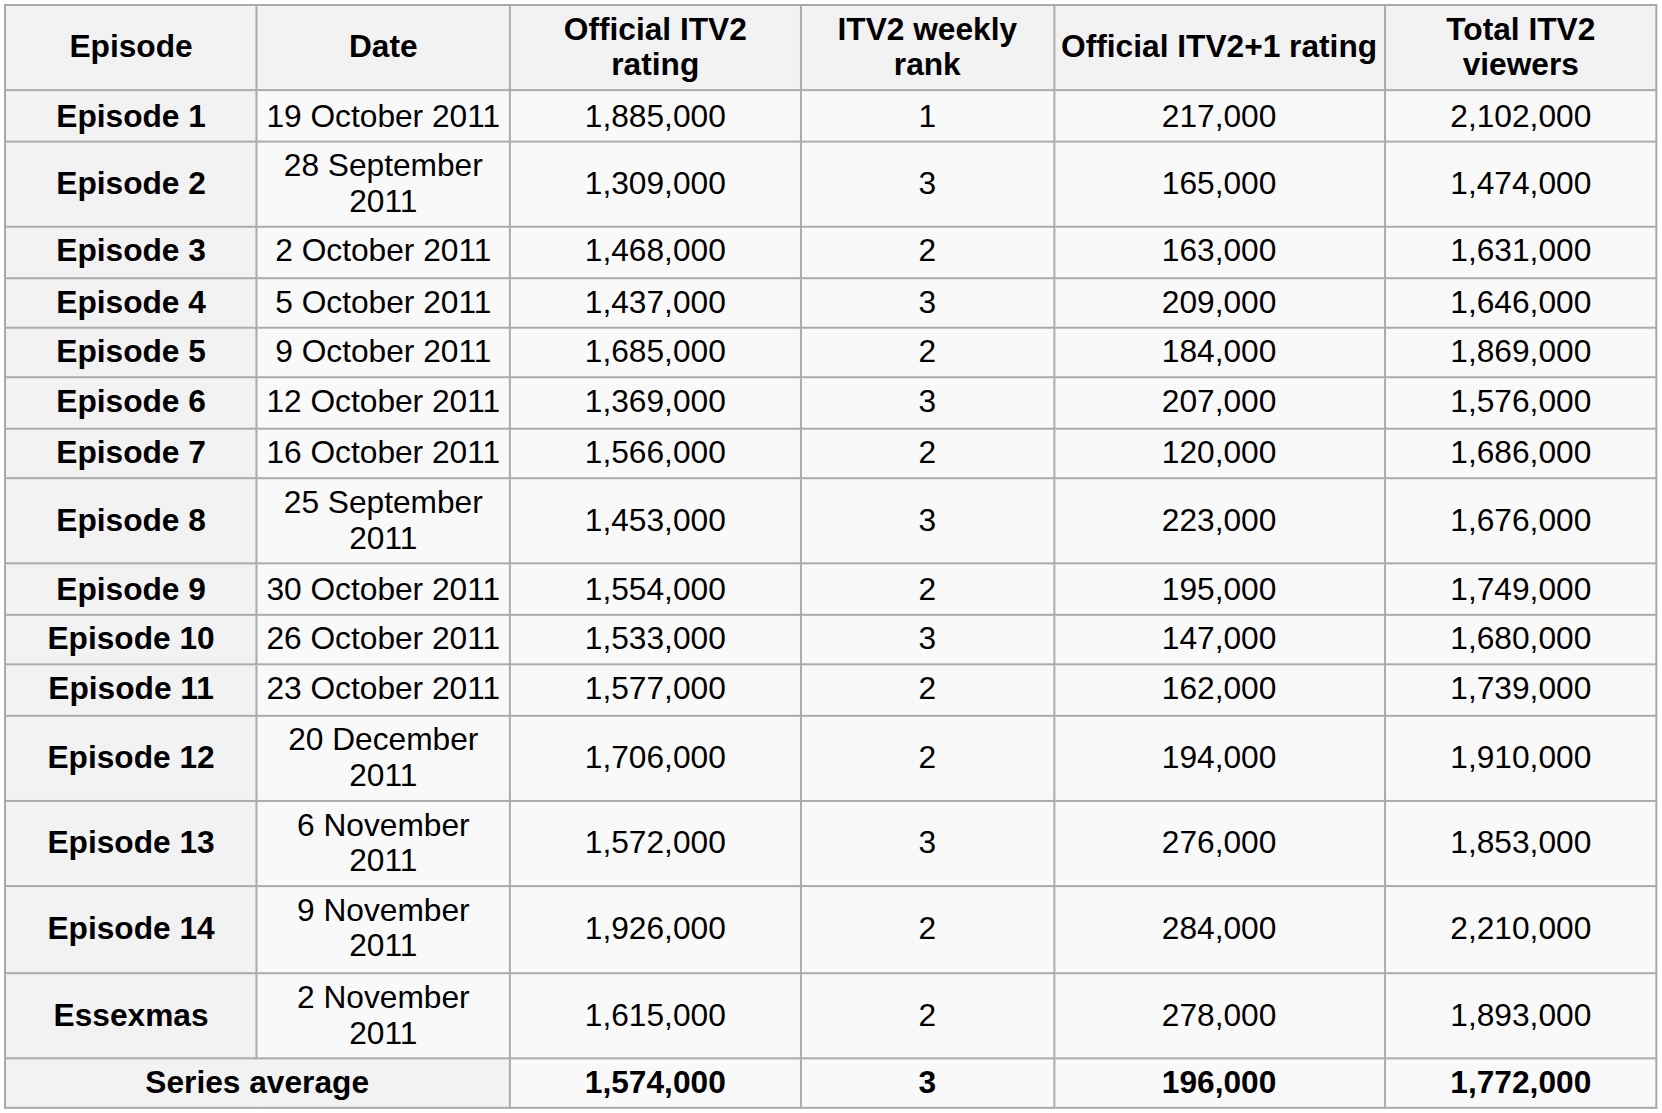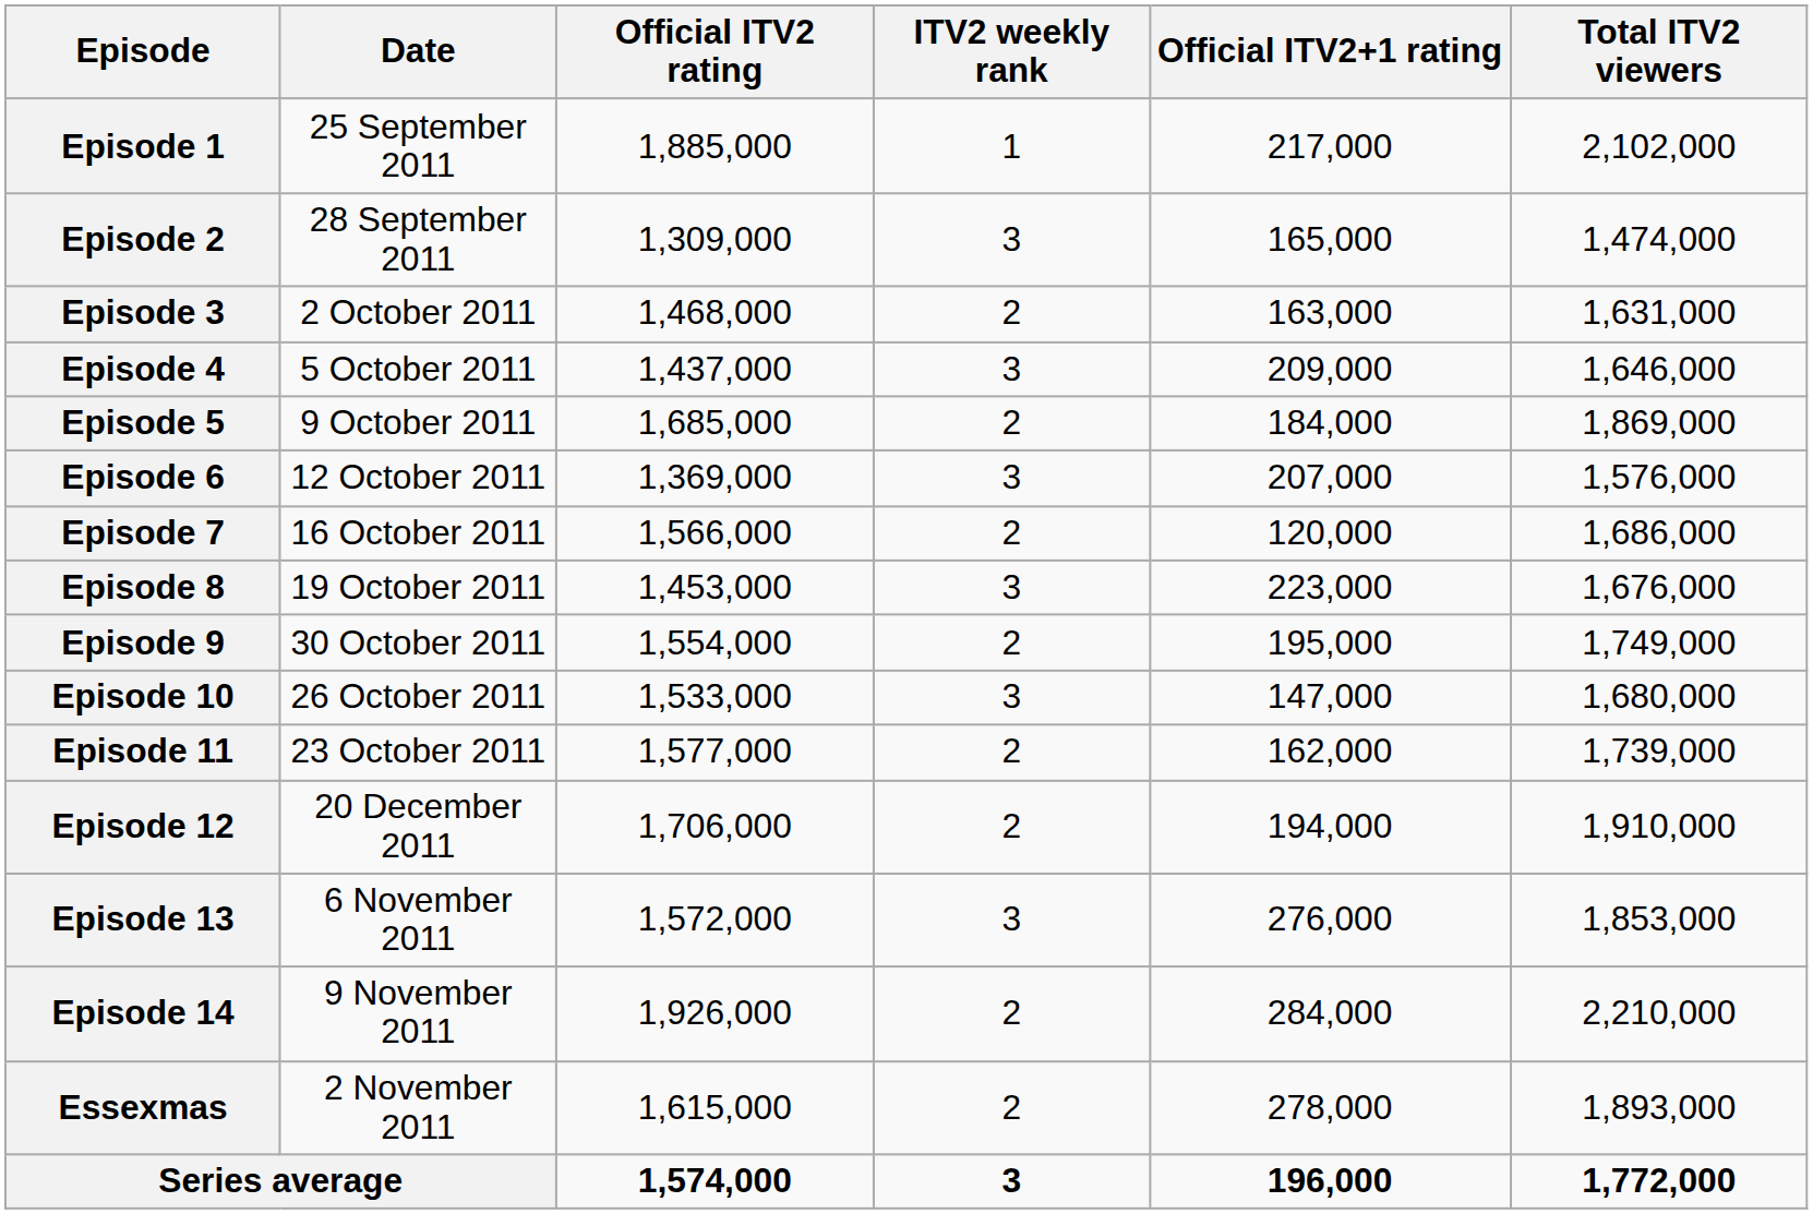Episode 1 | Date: 19 October 2011 -> 25 September 2011
Episode 8 | Date: 25 September 2011 -> 19 October 2011
